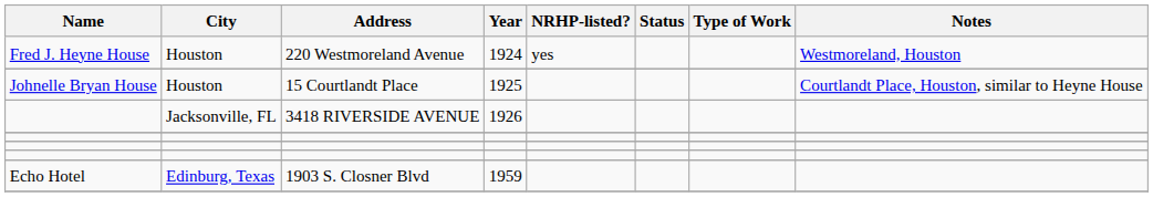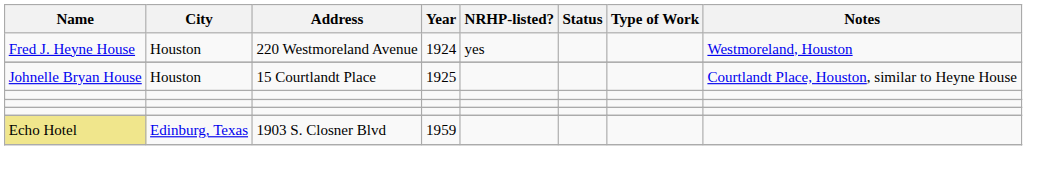- row: Jacksonville, FL | 3418 RIVERSIDE AVENUE | 1926
1903 S. Closner Blvd | Name: no background -> khaki background
